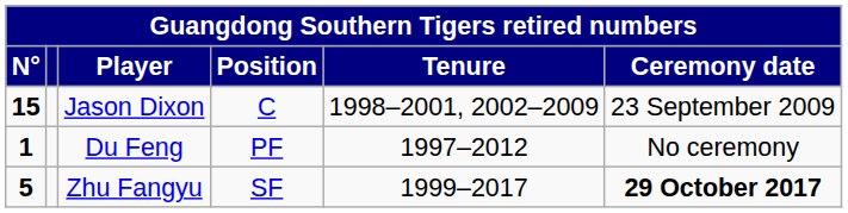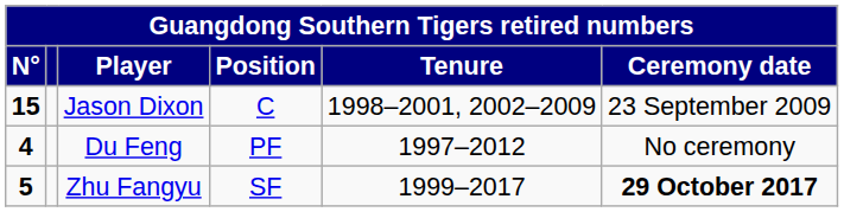Du Feng | N°: 1 -> 4
